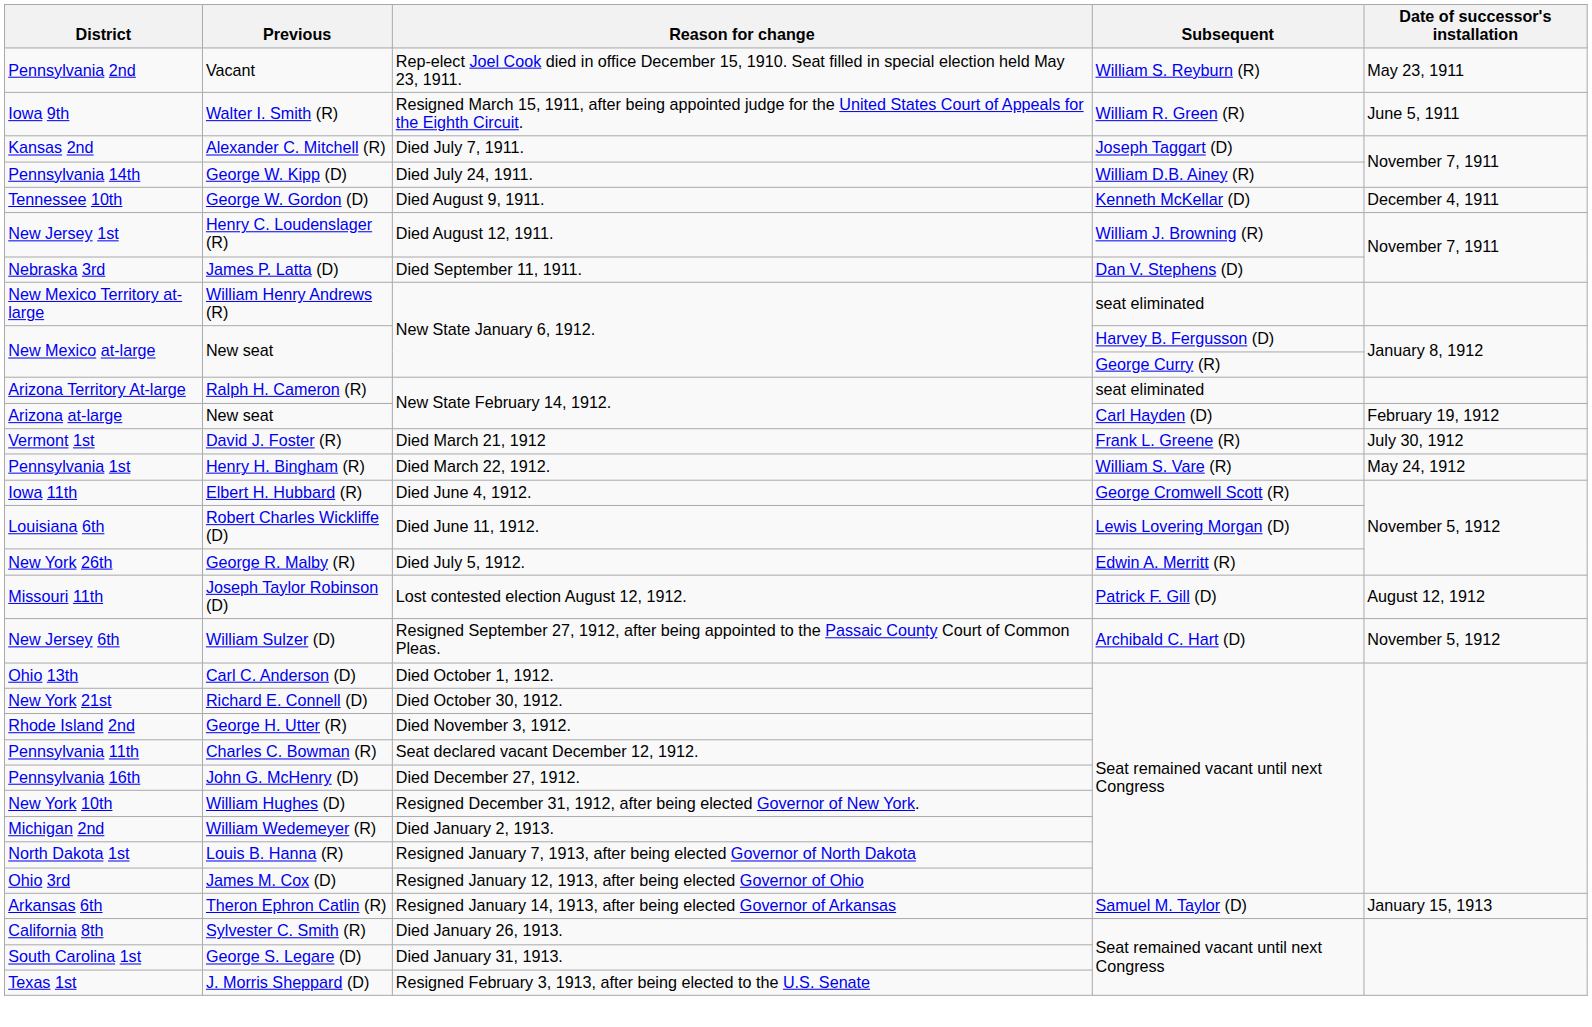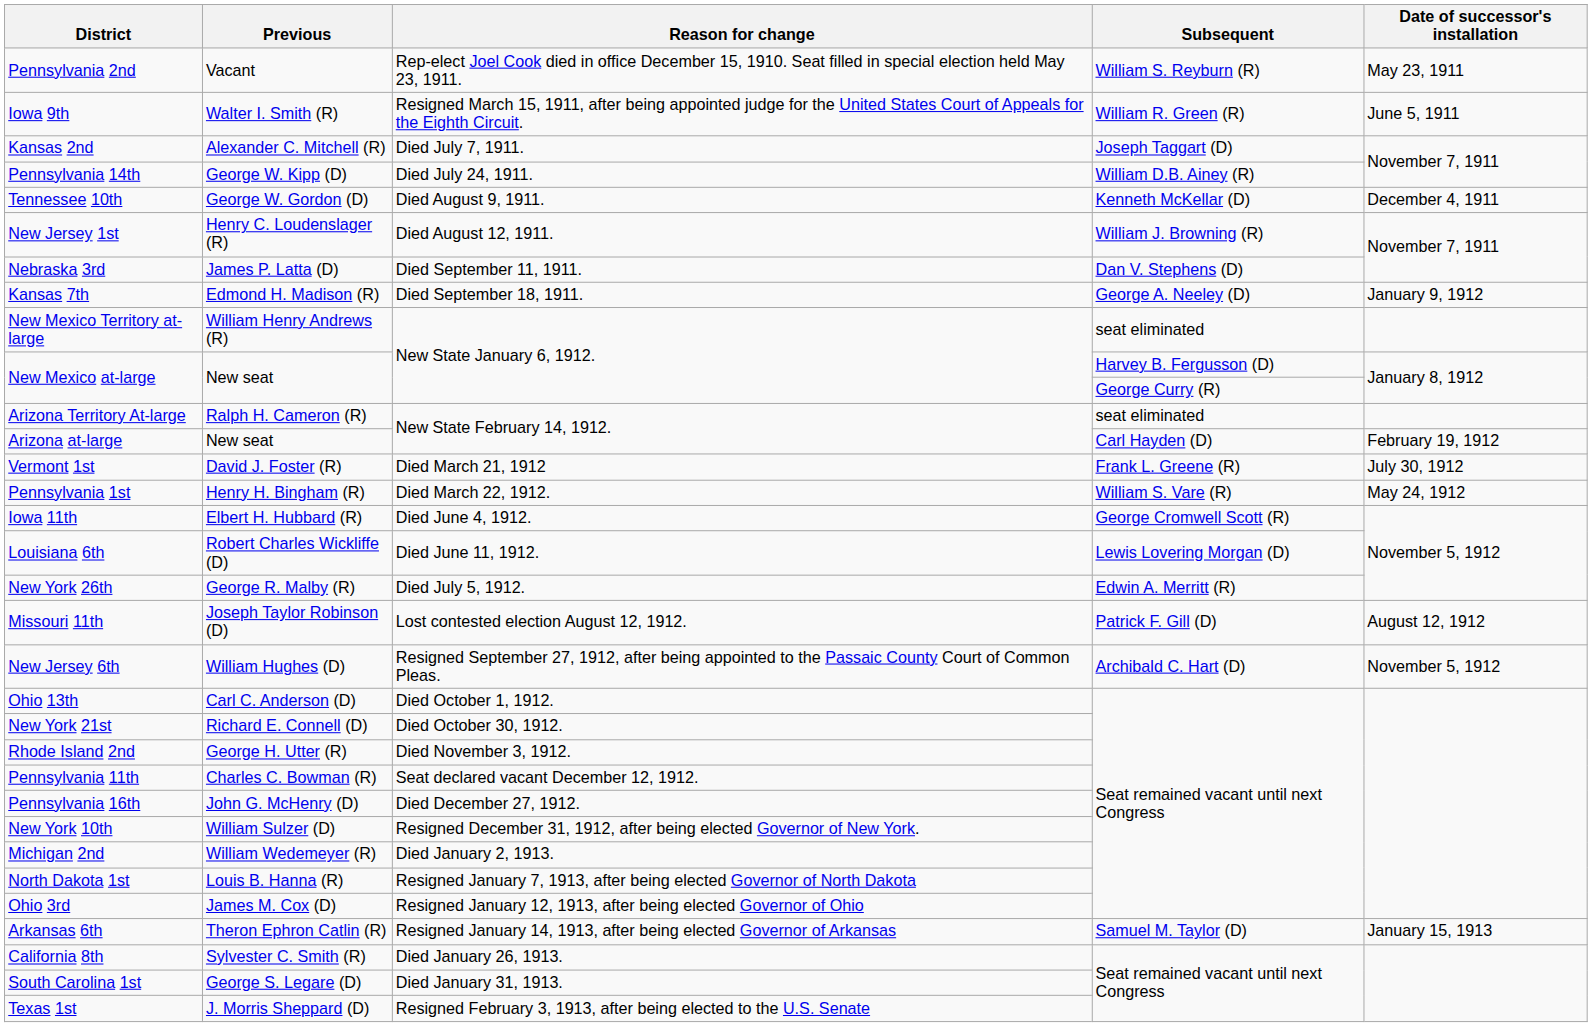+ row: Kansas 7th | Edmond H. Madison (R) | Died September 18, 1911. | George A. Neeley (D) | January 9, 1912
New Jersey 6th | Previous: William Sulzer (D) -> William Hughes (D)
New York 10th | Previous: William Hughes (D) -> William Sulzer (D)
